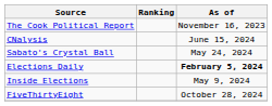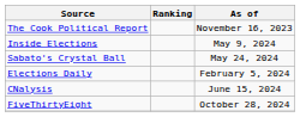rows swapped: Inside Elections <-> CNalysis
Elections Daily | As of: bold -> normal
